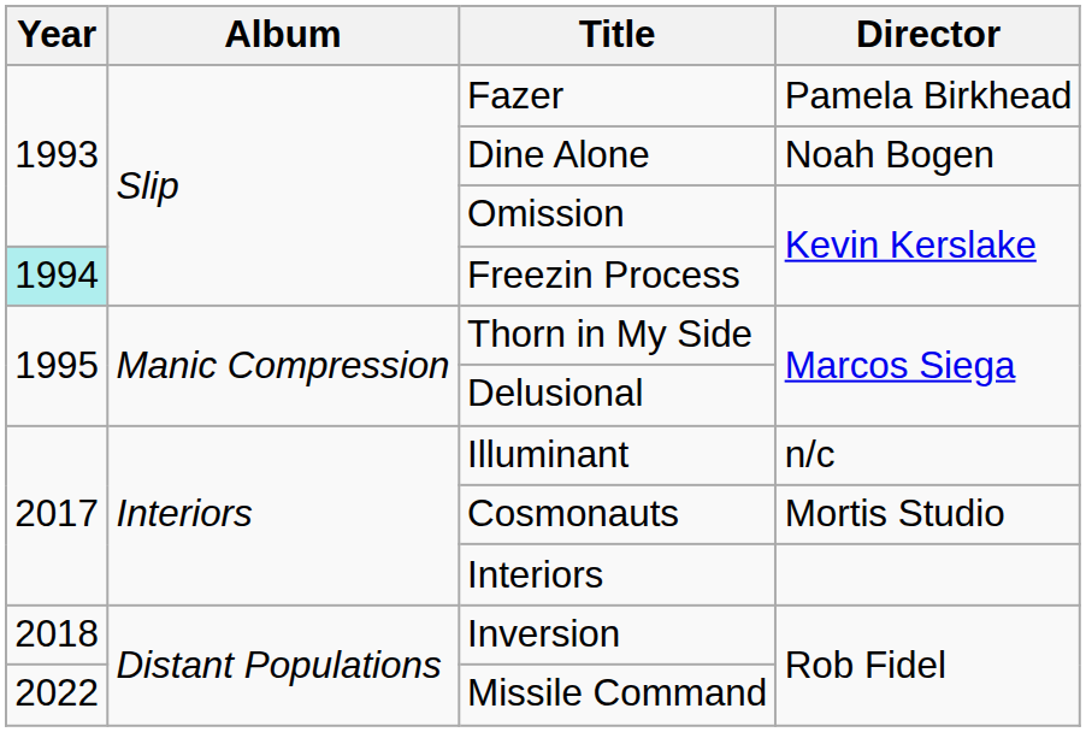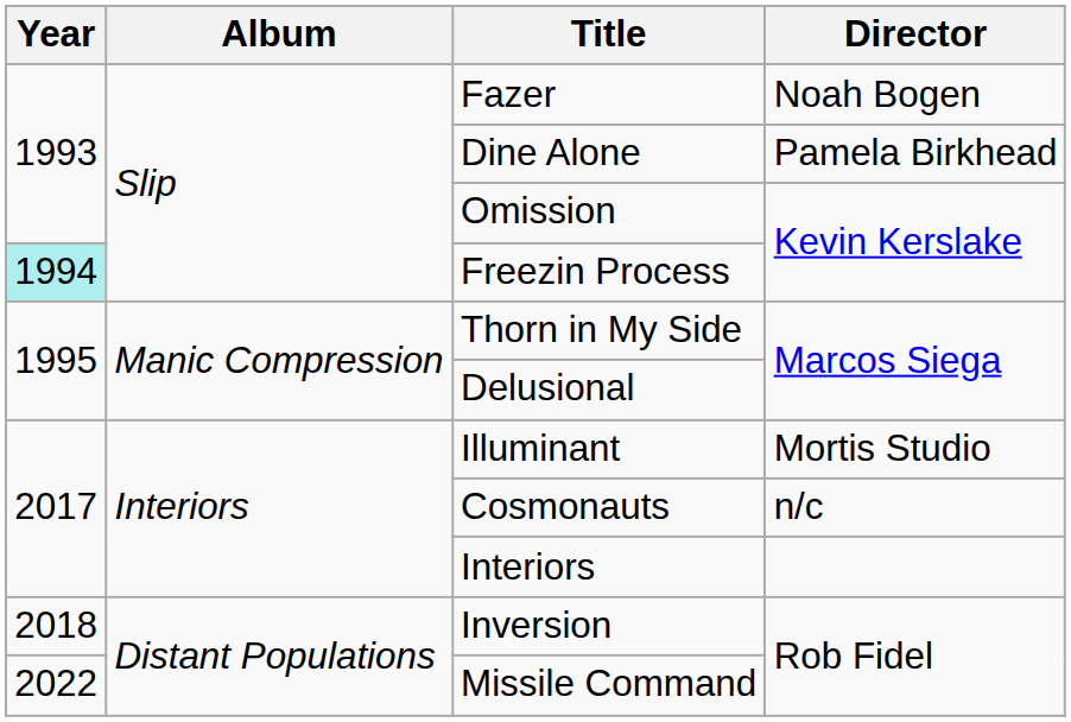Fazer | Director: Pamela Birkhead -> Noah Bogen
Dine Alone | Director: Noah Bogen -> Pamela Birkhead
Illuminant | Director: n/c -> Mortis Studio
Cosmonauts | Director: Mortis Studio -> n/c
